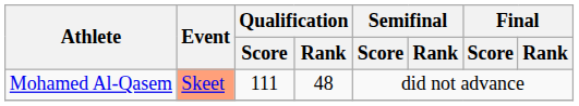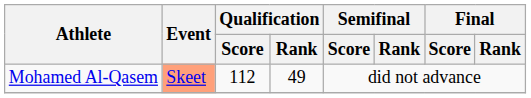Mohamed Al-Qasem | Qualification / Score: 111 -> 112
Mohamed Al-Qasem | Qualification / Rank: 48 -> 49
